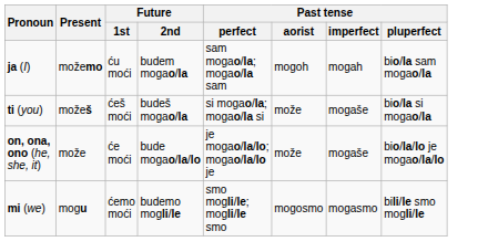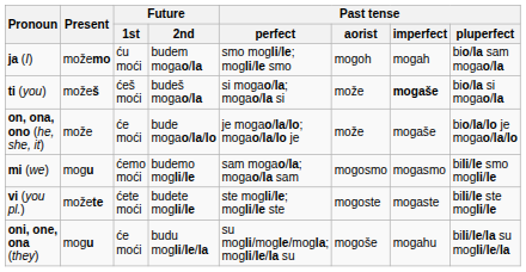ja (I) | Past tense / perfect: sam mogao/la; mogao/la sam -> smo mogli/le; mogli/le smo
ti (you) | Past tense / imperfect: normal -> bold
mi (we) | Past tense / perfect: smo mogli/le; mogli/le smo -> sam mogao/la; mogao/la sam
+ row: vi (you pl.) | možete | ćete moći | budete mogli/le | ste mogli/le; mogli/le ste | mogoste | mogaste | bili/le ste mogli/le
+ row: oni, one, ona (they) | mogu | će moći | budu mogli/le/la | su mogli/mogle/mogla; mogli/le/la su | mogoše | mogahu | bili/le/la su mogli/le/la
